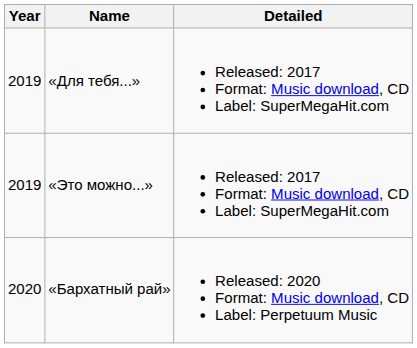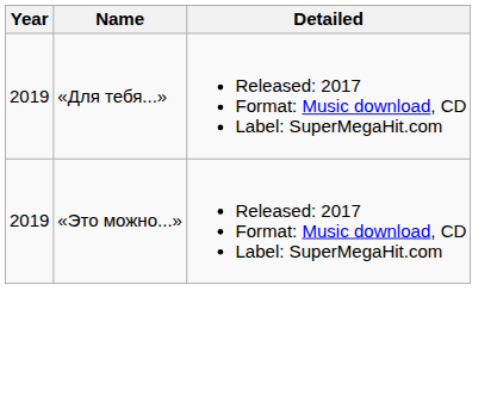- row: 2020 | «Бархатный рай» | Released: 2020 Format: Music download, CD Label: Perpetuum Music
